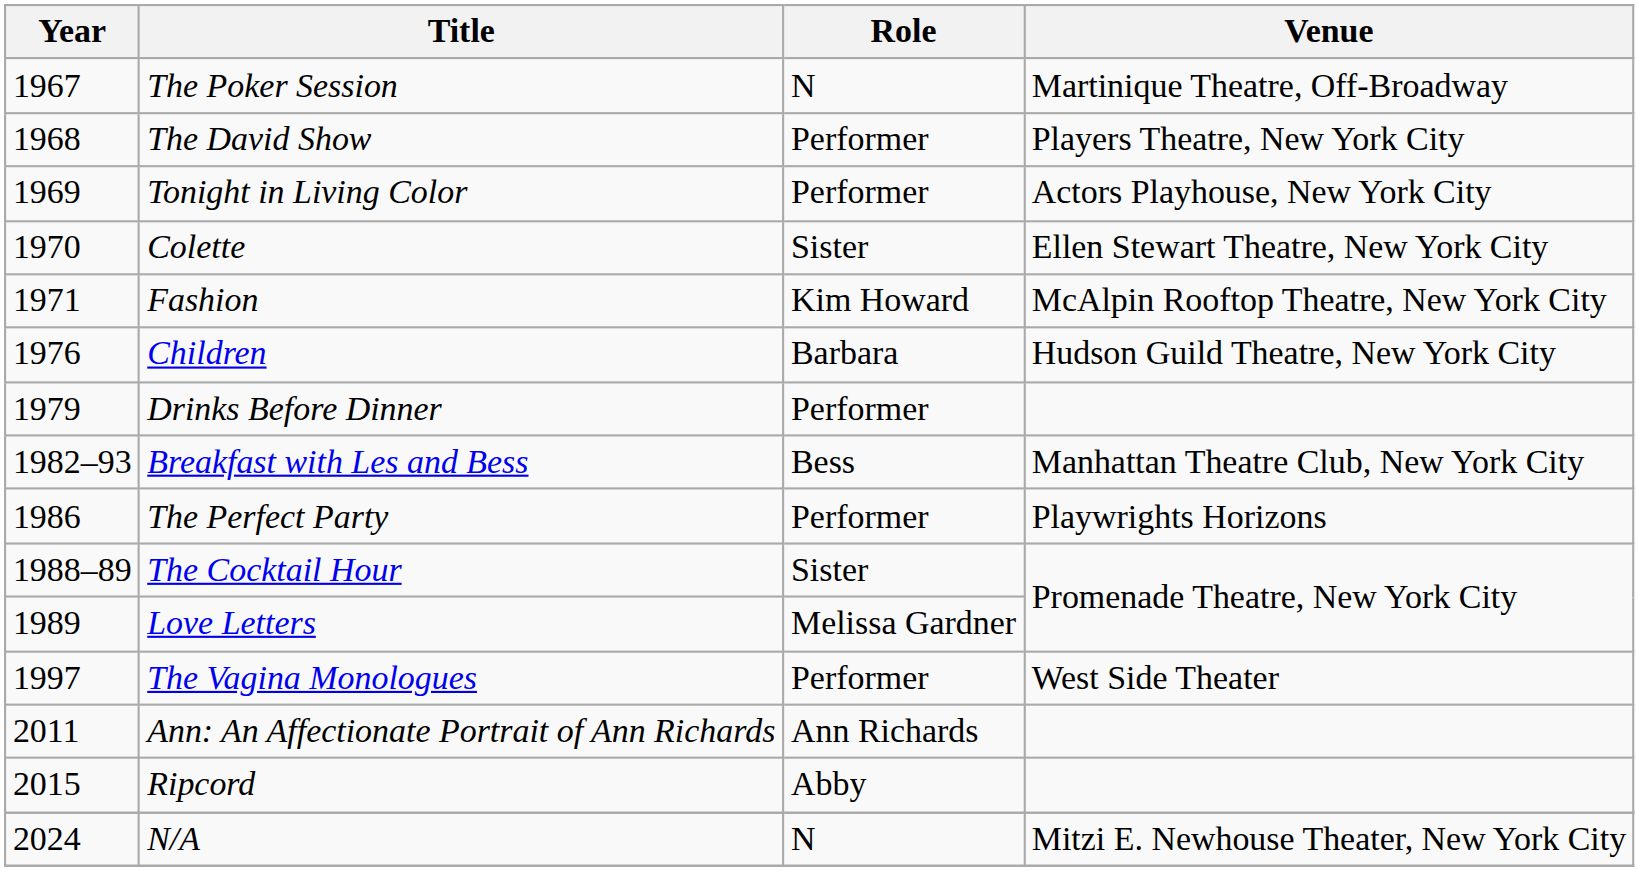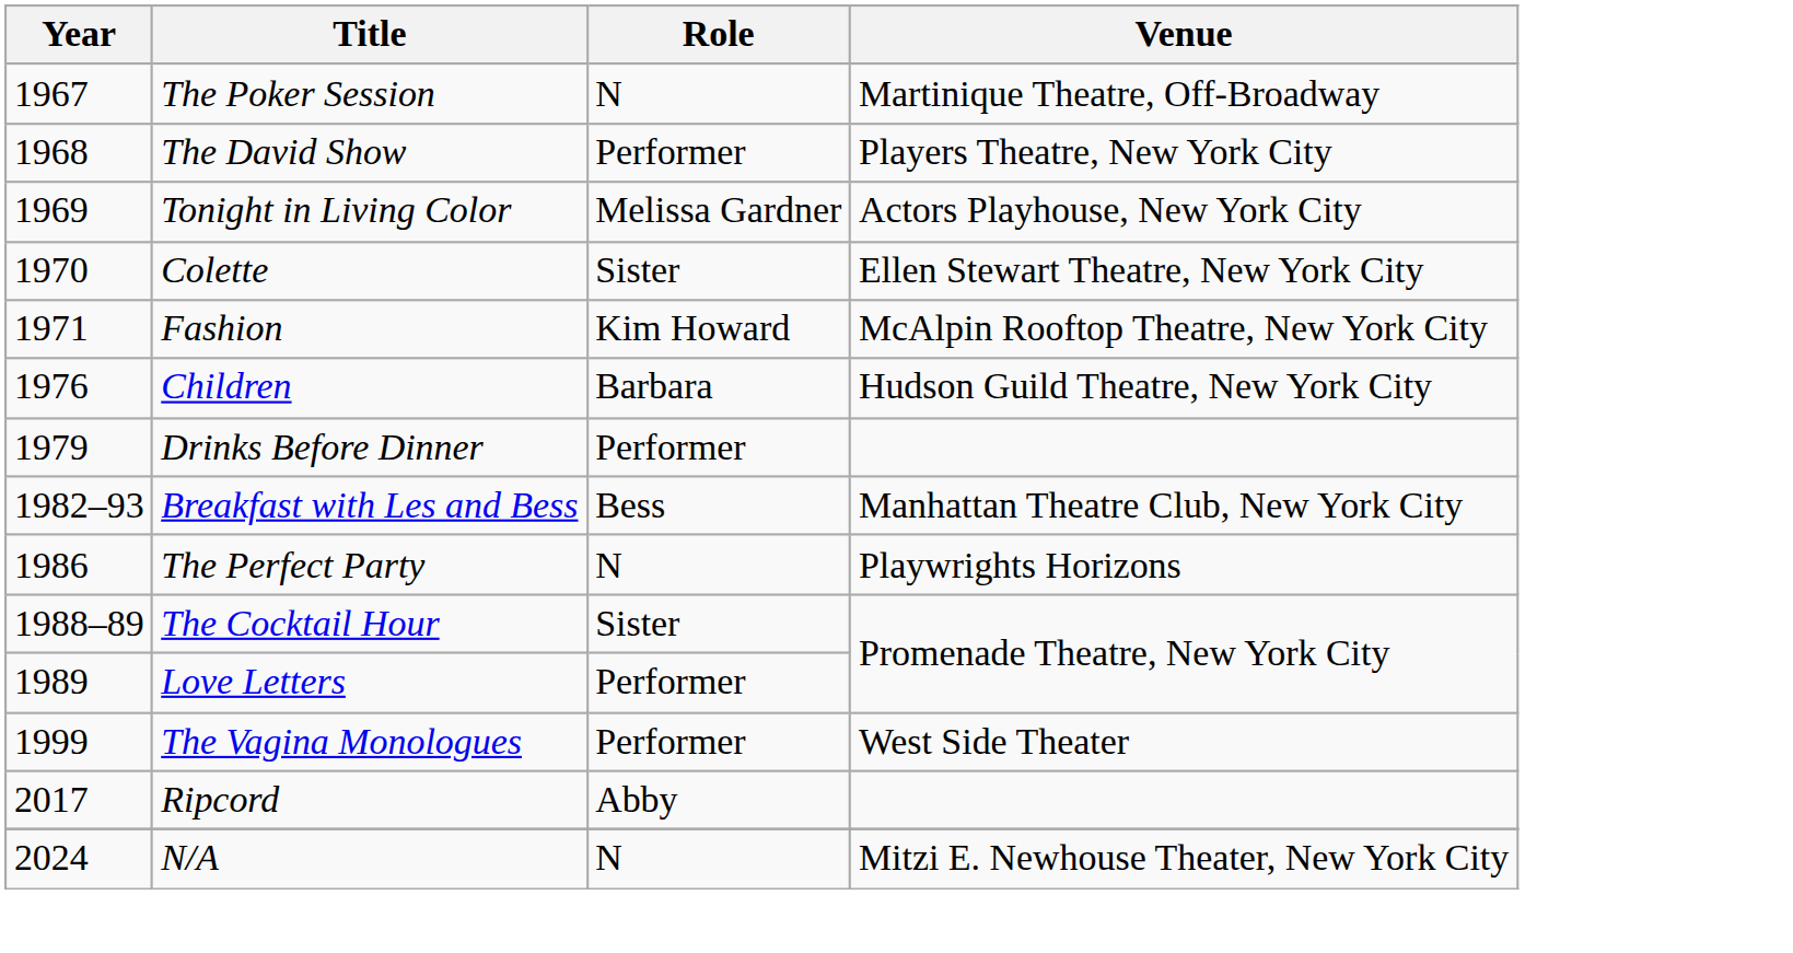Tonight in Living Color | Role: Performer -> Melissa Gardner
The Perfect Party | Role: Performer -> N
Love Letters | Role: Melissa Gardner -> Performer
The Vagina Monologues | Year: 1997 -> 1999
- row: 2011 | Ann: An Affectionate Portrait of Ann Richards | Ann Richards
Ripcord | Year: 2015 -> 2017
